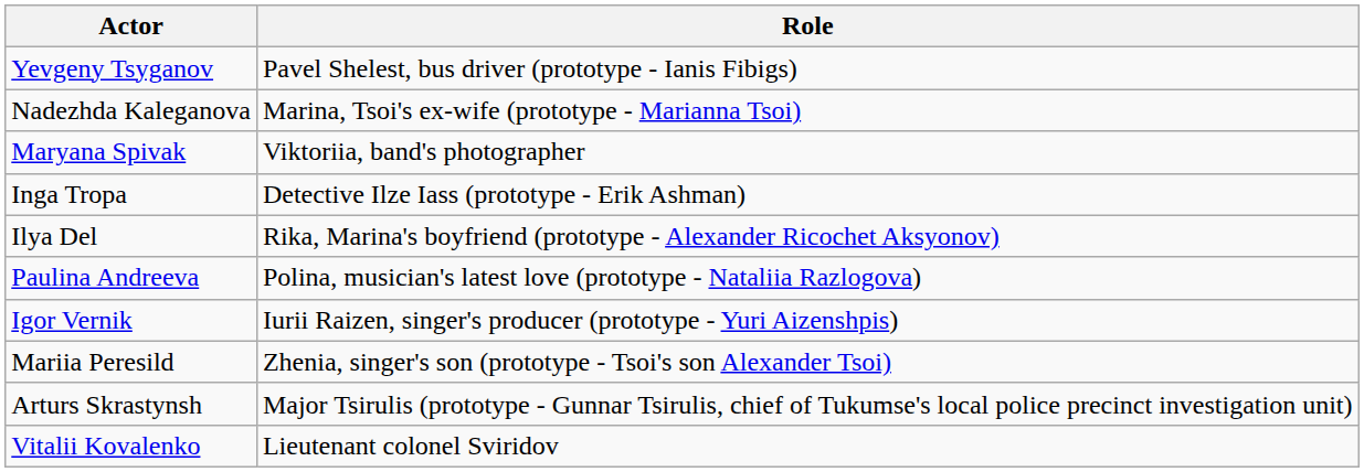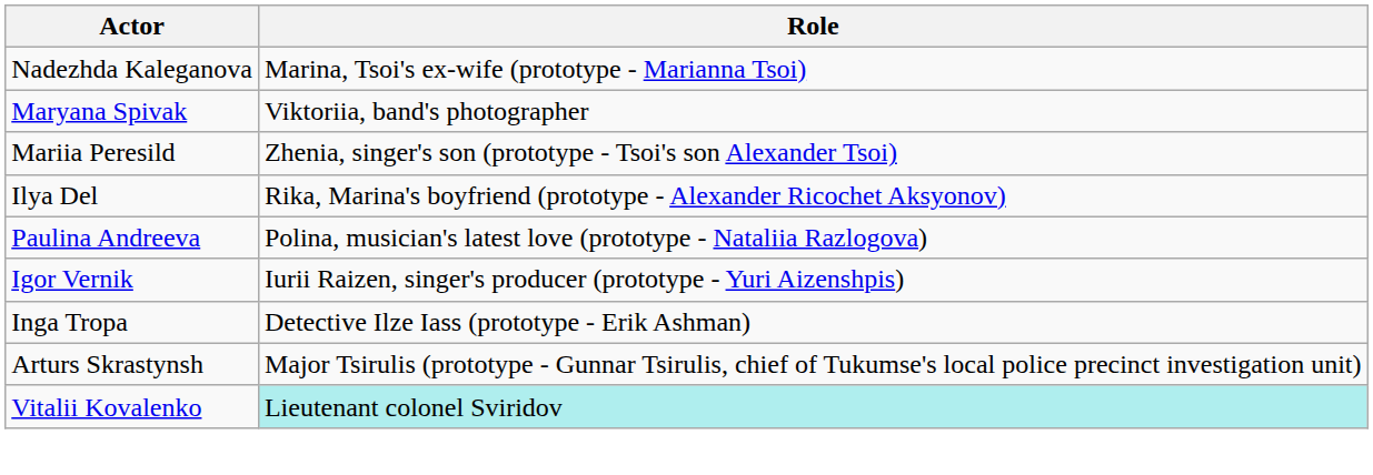- row: Yevgeny Tsyganov | Pavel Shelest, bus driver (prototype - Ianis Fibigs)
rows swapped: Mariia Peresild <-> Inga Tropa
Vitalii Kovalenko | Role: no background -> paleturquoise background
